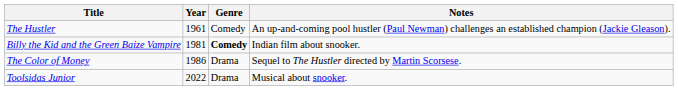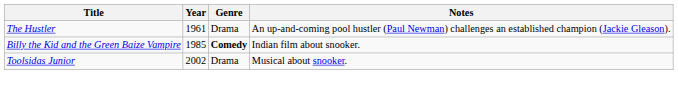The Hustler | Genre: Comedy -> Drama
Billy the Kid and the Green Baize Vampire | Year: 1981 -> 1985
- row: The Color of Money | 1986 | Drama | Sequel to The Hustler directed by Martin Scorsese.
Toolsidas Junior | Year: 2022 -> 2002
